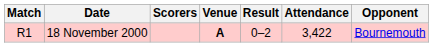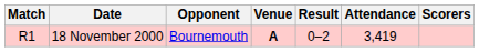columns swapped: Opponent <-> Scorers
18 November 2000 | Attendance: 3,422 -> 3,419
